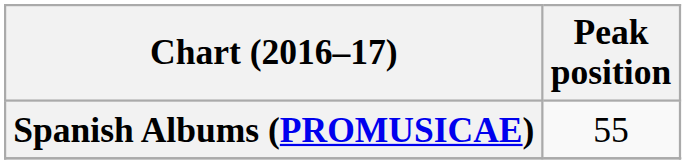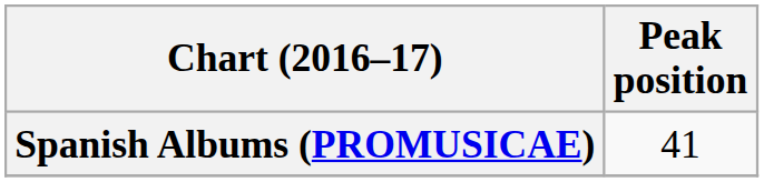Spanish Albums (PROMUSICAE) | Peak position: 55 -> 41
